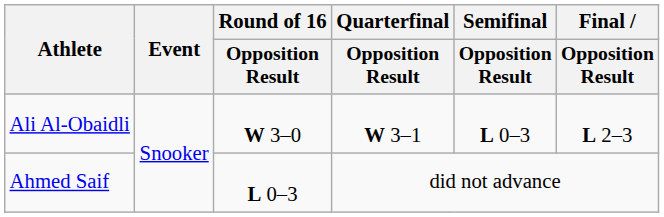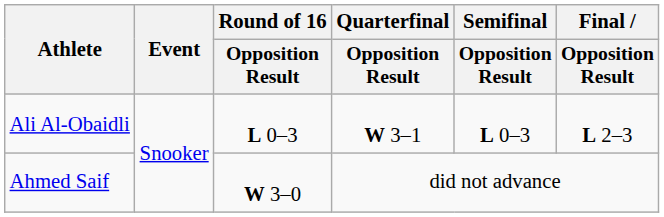Ali Al-Obaidli | Round of 16 / Opposition Result: W 3–0 -> L 0–3
Ahmed Saif | Round of 16 / Opposition Result: L 0–3 -> W 3–0
